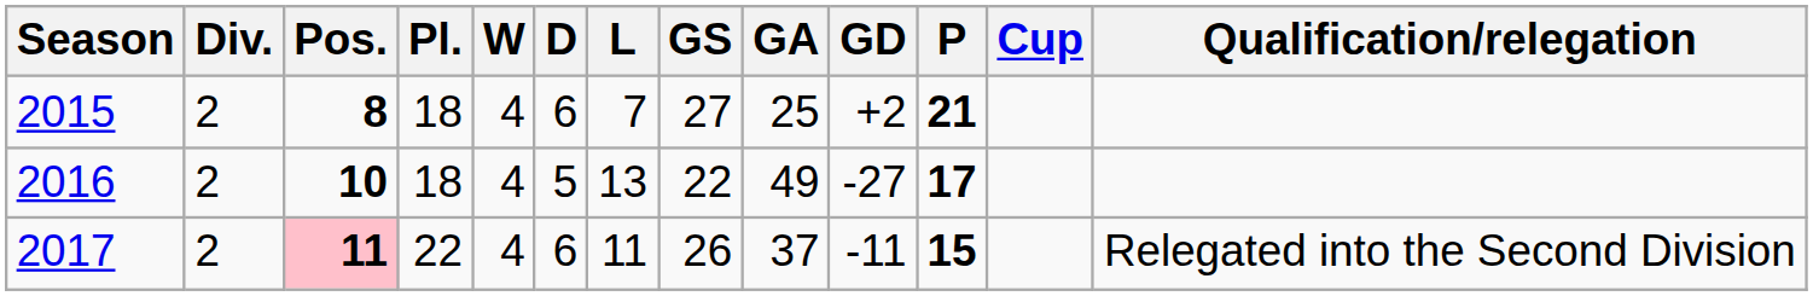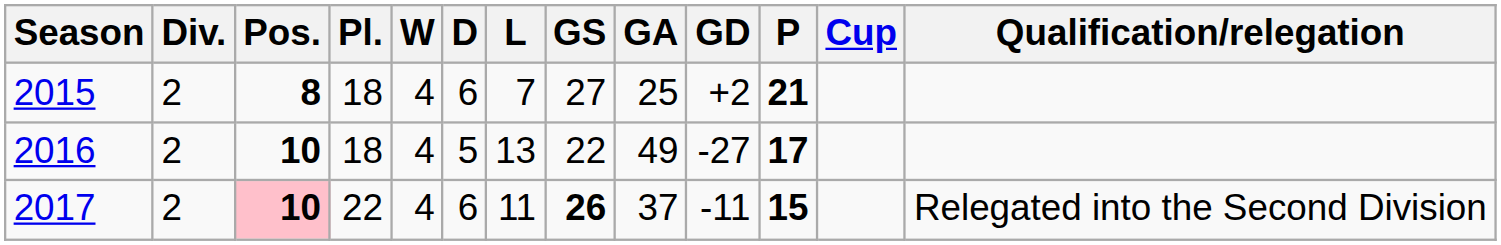2017 | Pos.: 11 -> 10
2017 | GS: normal -> bold
